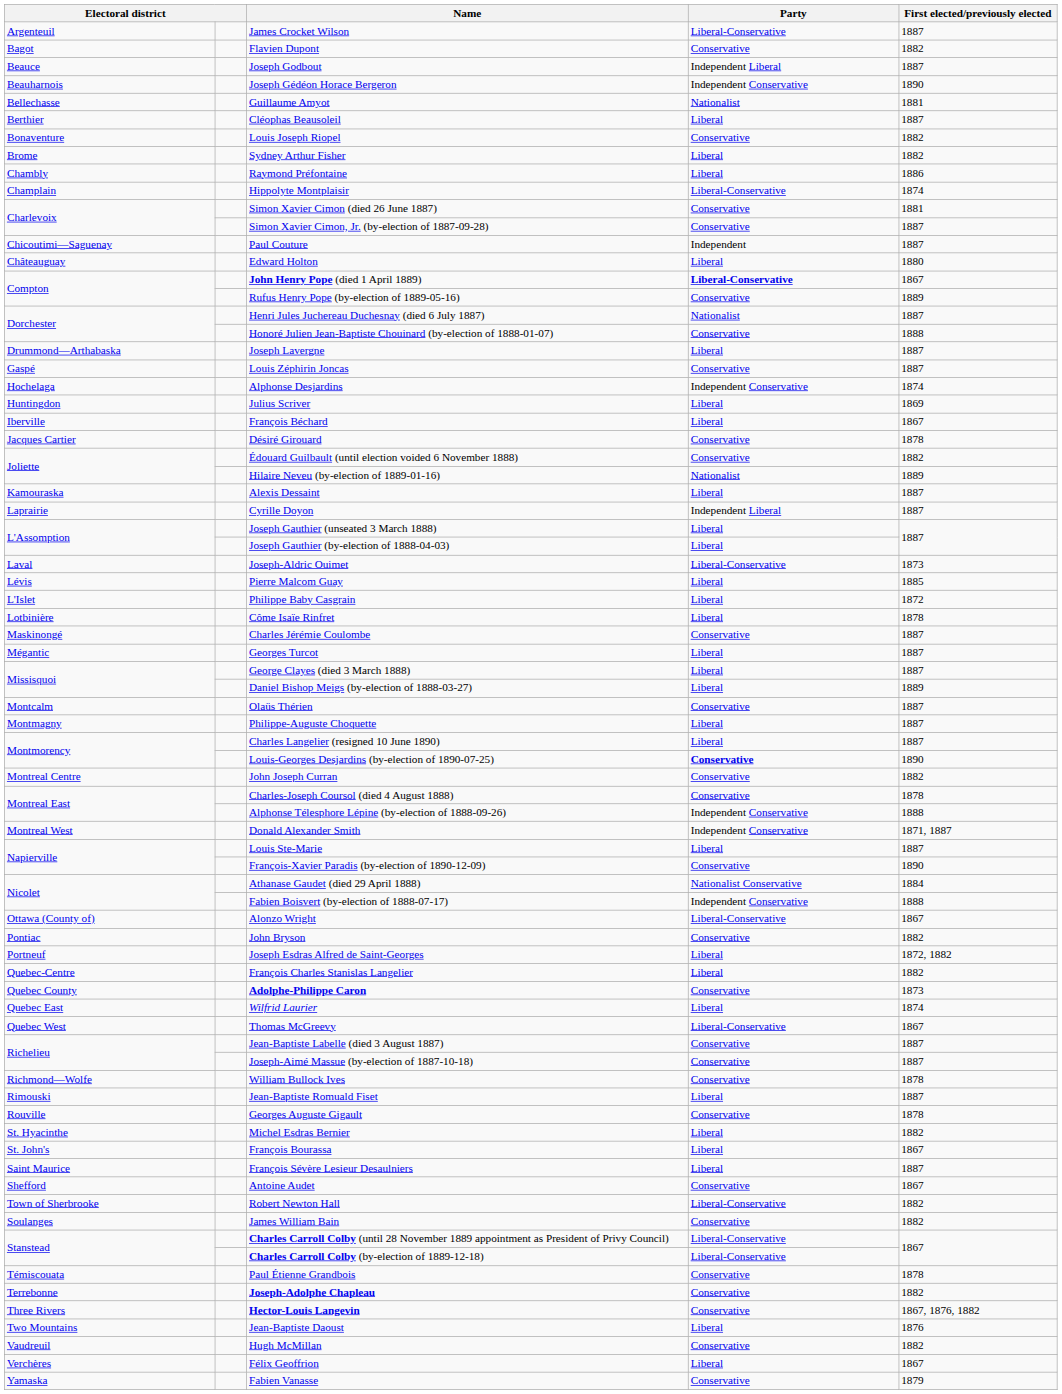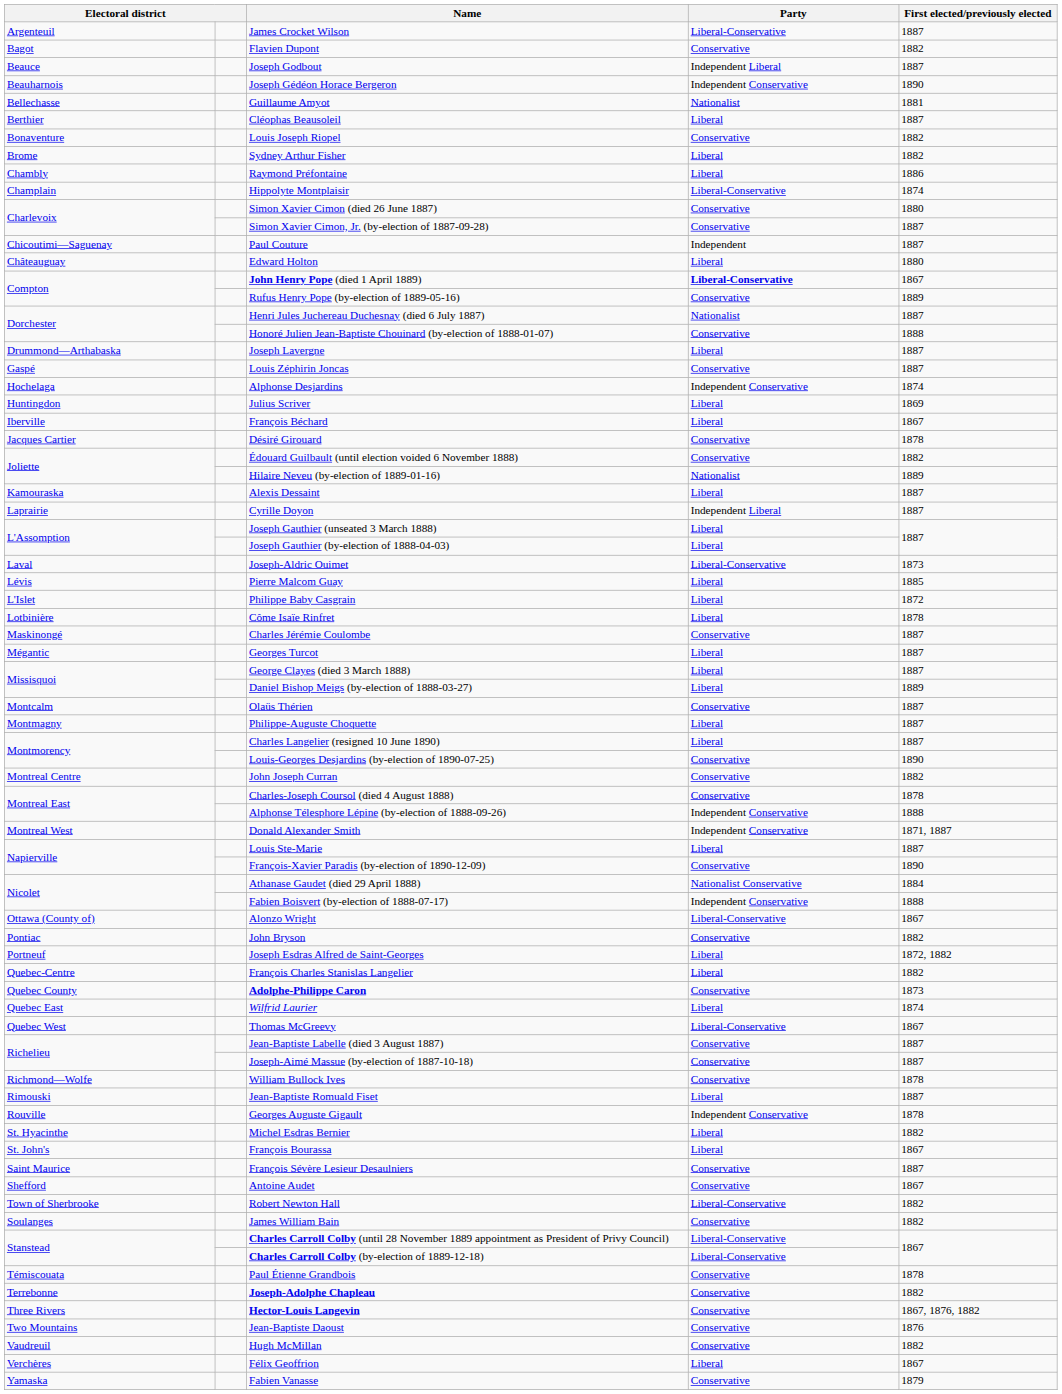Simon Xavier Cimon (died 26 June 1887) | First elected/previously elected: 1881 -> 1880
Louis-Georges Desjardins (by-election of 1890-07-25) | Party: bold -> normal
Georges Auguste Gigault | Party: Conservative -> Independent Conservative
François Sévère Lesieur Desaulniers | Party: Liberal -> Conservative
Jean-Baptiste Daoust | Party: Liberal -> Conservative
